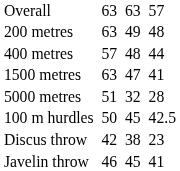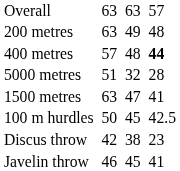400 metres | column 7: normal -> bold
rows swapped: 1500 metres <-> 5000 metres
